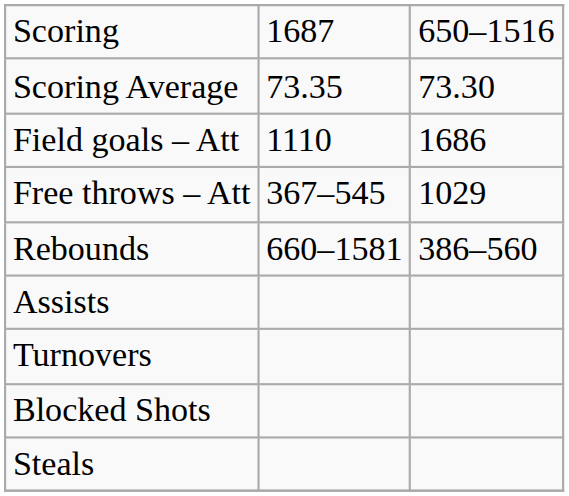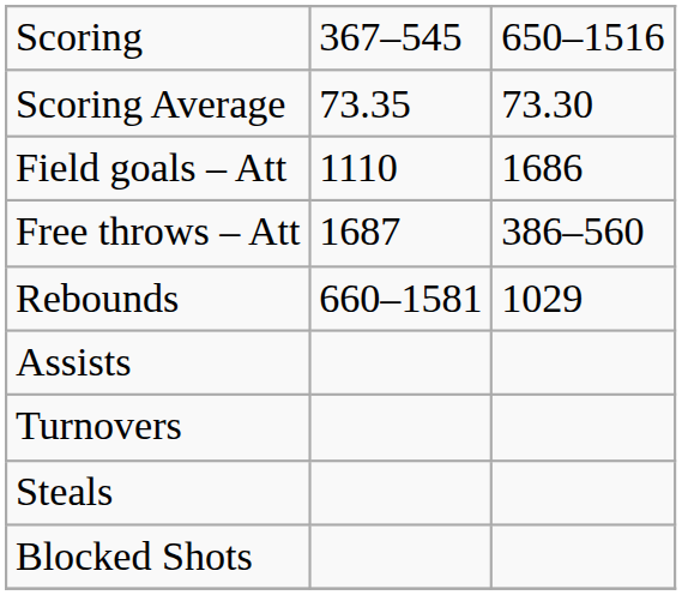Scoring | column 2: 1687 -> 367–545
Free throws – Att | column 2: 367–545 -> 1687
Free throws – Att | column 3: 1029 -> 386–560
Rebounds | column 3: 386–560 -> 1029
rows swapped: Steals <-> Blocked Shots
